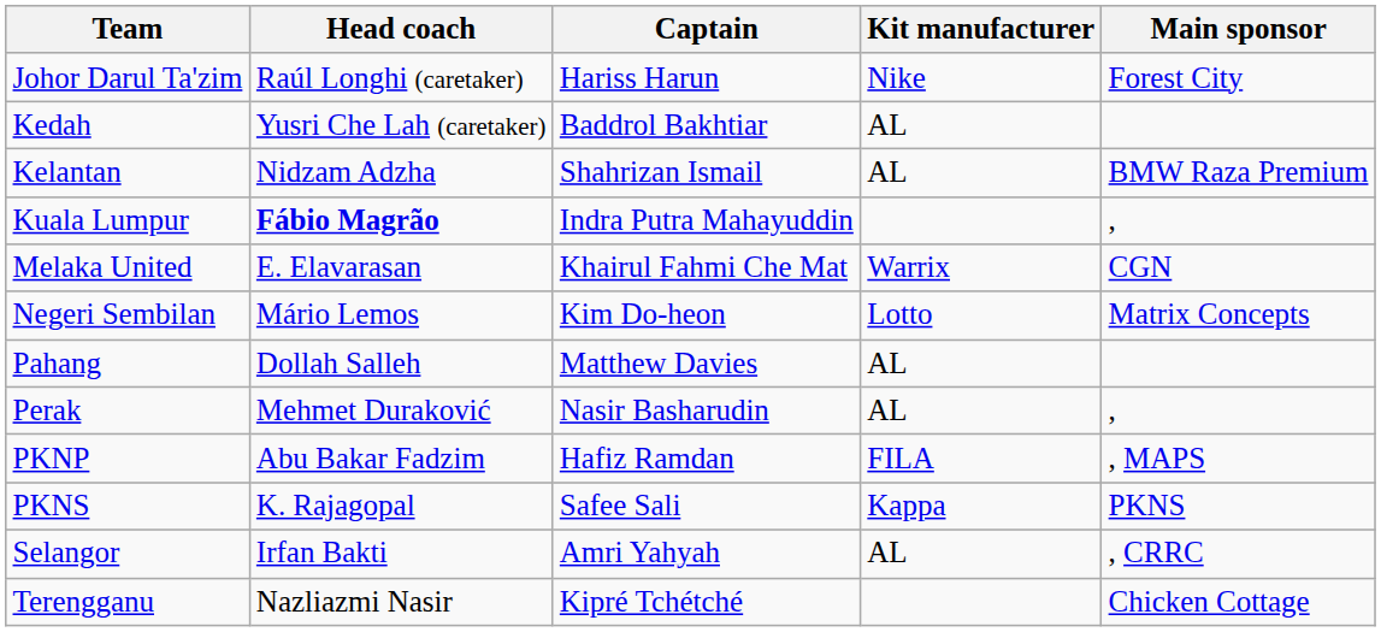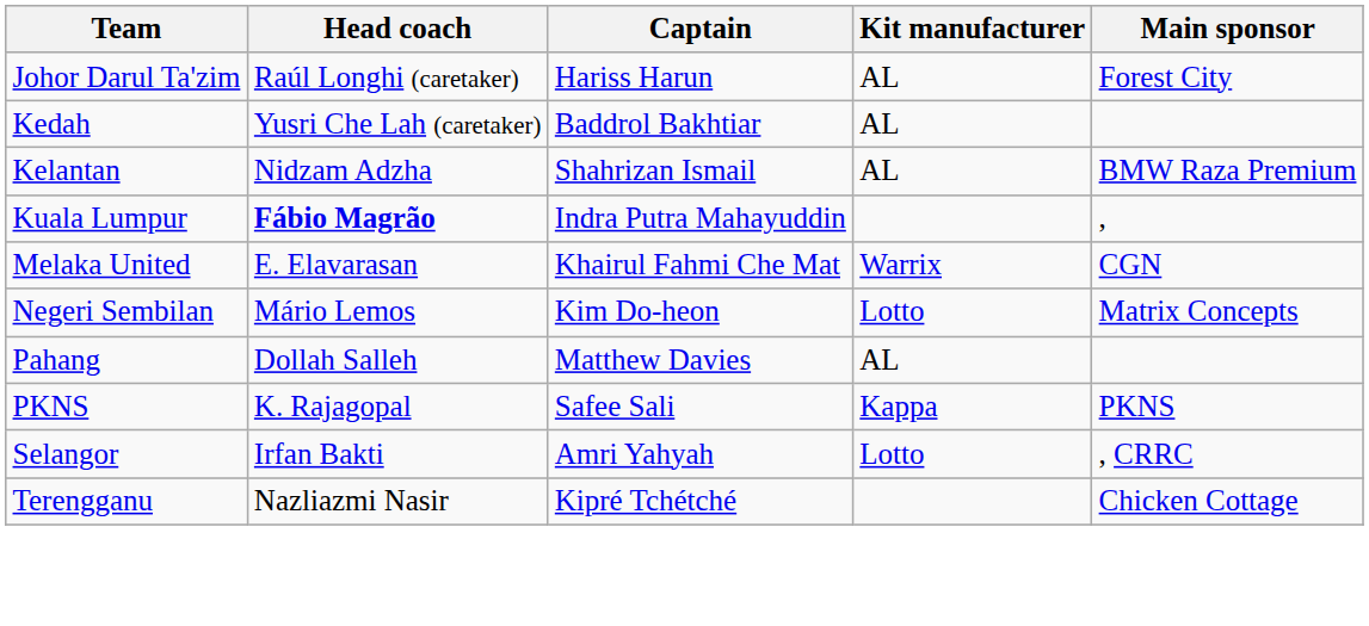Johor Darul Ta'zim | Kit manufacturer: Nike -> AL
- row: Perak | Mehmet Duraković | Nasir Basharudin | AL | ,
- row: PKNP | Abu Bakar Fadzim | Hafiz Ramdan | FILA | , MAPS
Selangor | Kit manufacturer: AL -> Lotto
